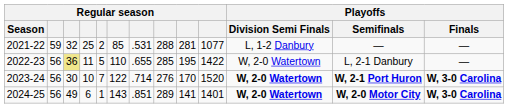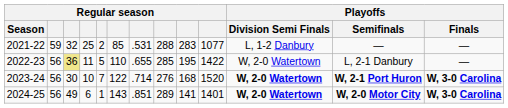2021-22 | column 9: 281 -> 283
2023-24 | column 9: 170 -> 168
